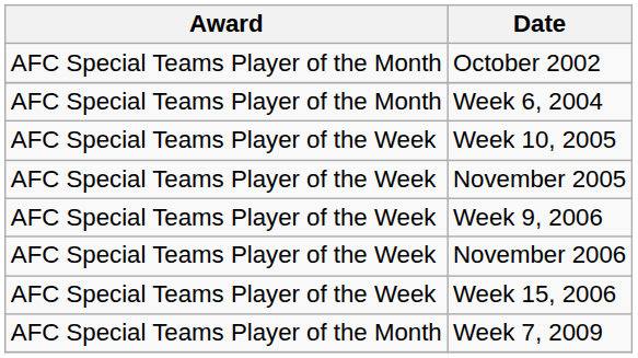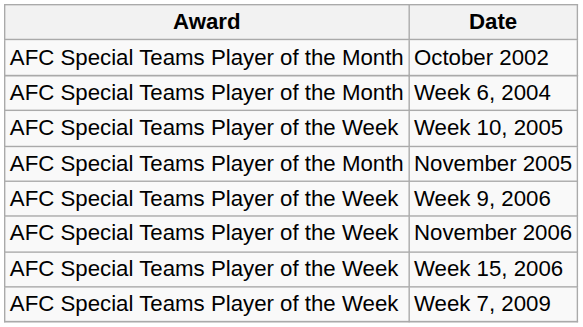November 2005 | Award: AFC Special Teams Player of the Week -> AFC Special Teams Player of the Month
Week 7, 2009 | Award: AFC Special Teams Player of the Month -> AFC Special Teams Player of the Week
